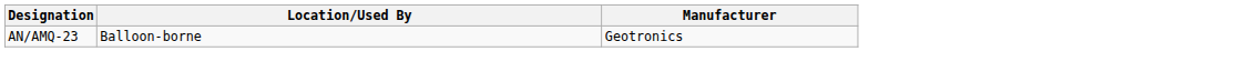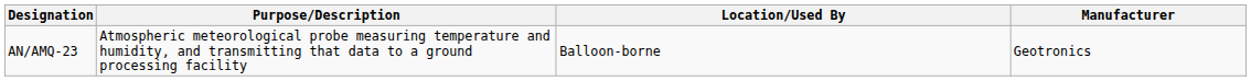+ column: Purpose/Description | Atmospheric meteorological probe measuring temperature and humidity, and transmitting that data to a ground processing facility
